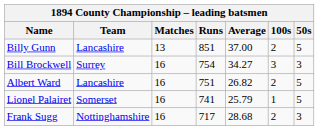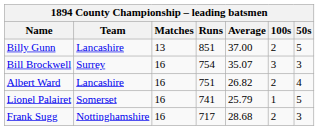Bill Brockwell | Average: 34.27 -> 35.07
Albert Ward | 50s: 5 -> 4
